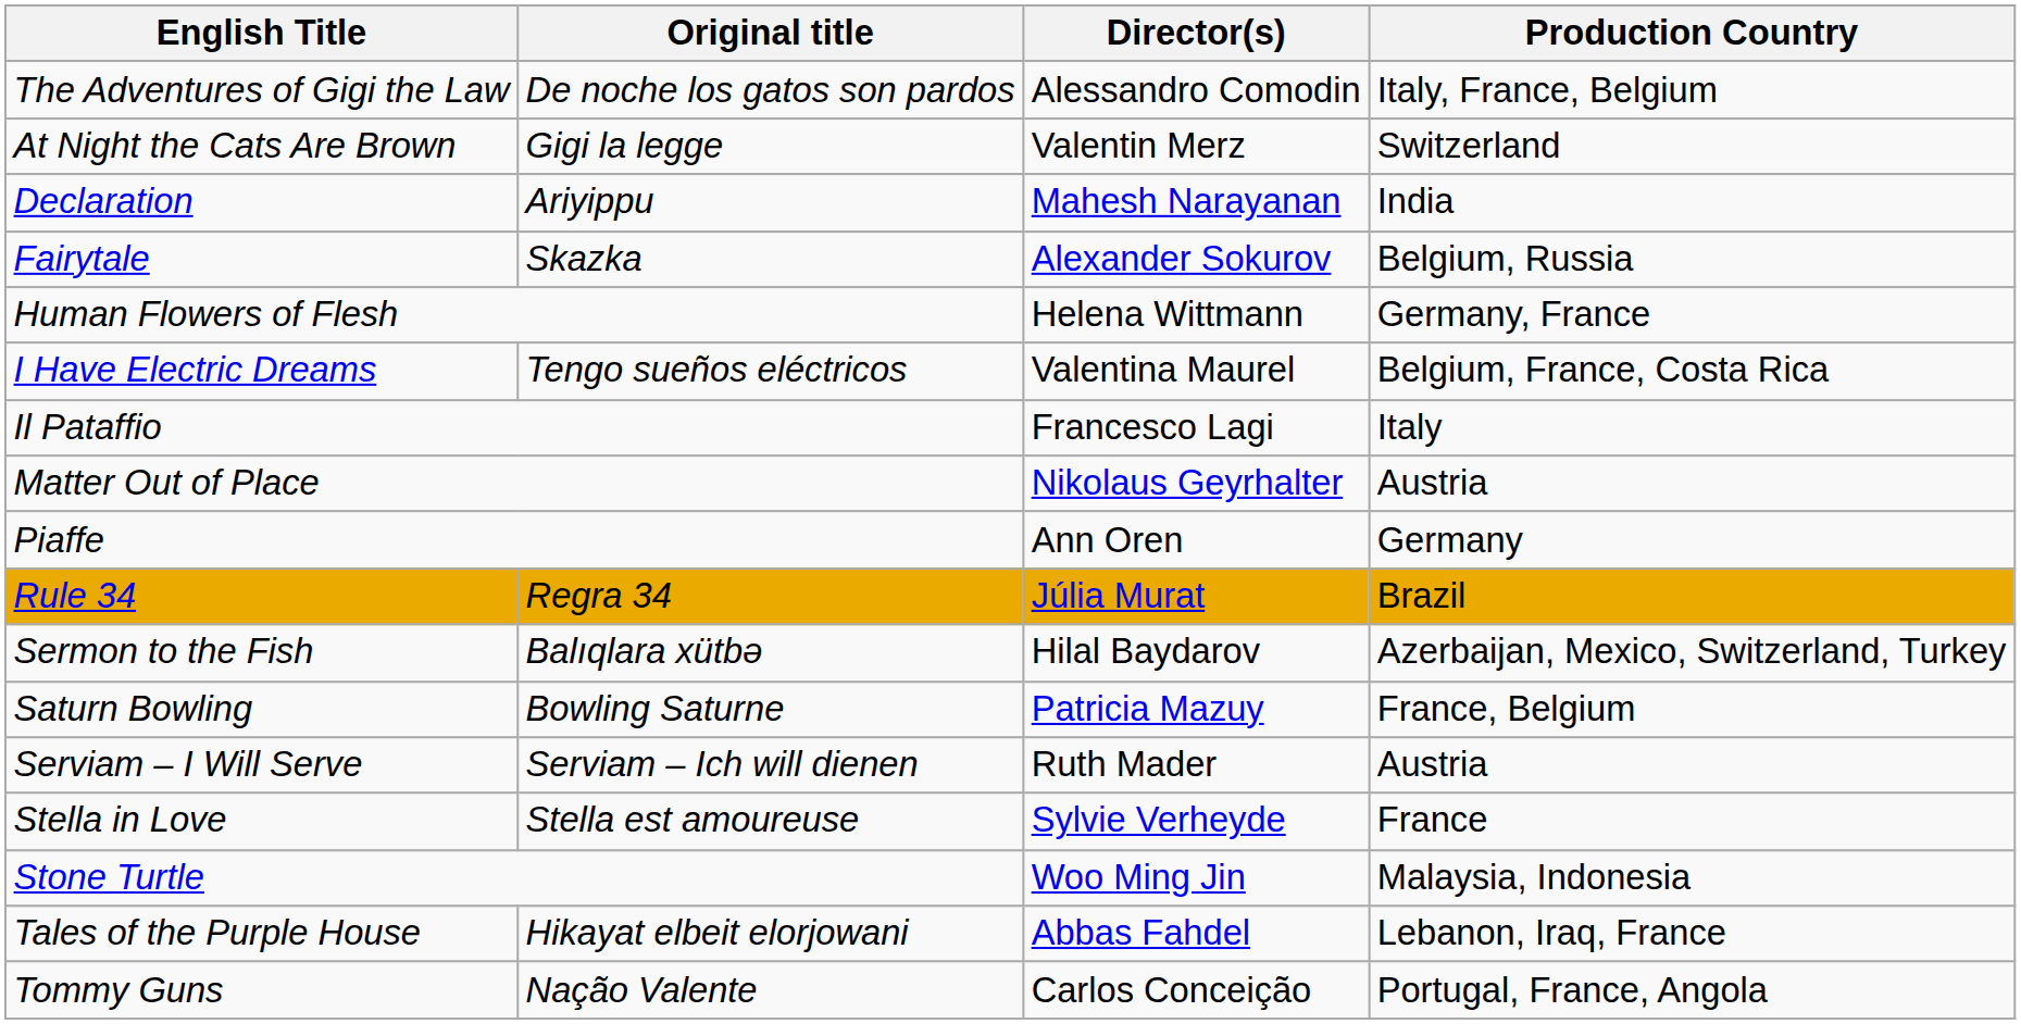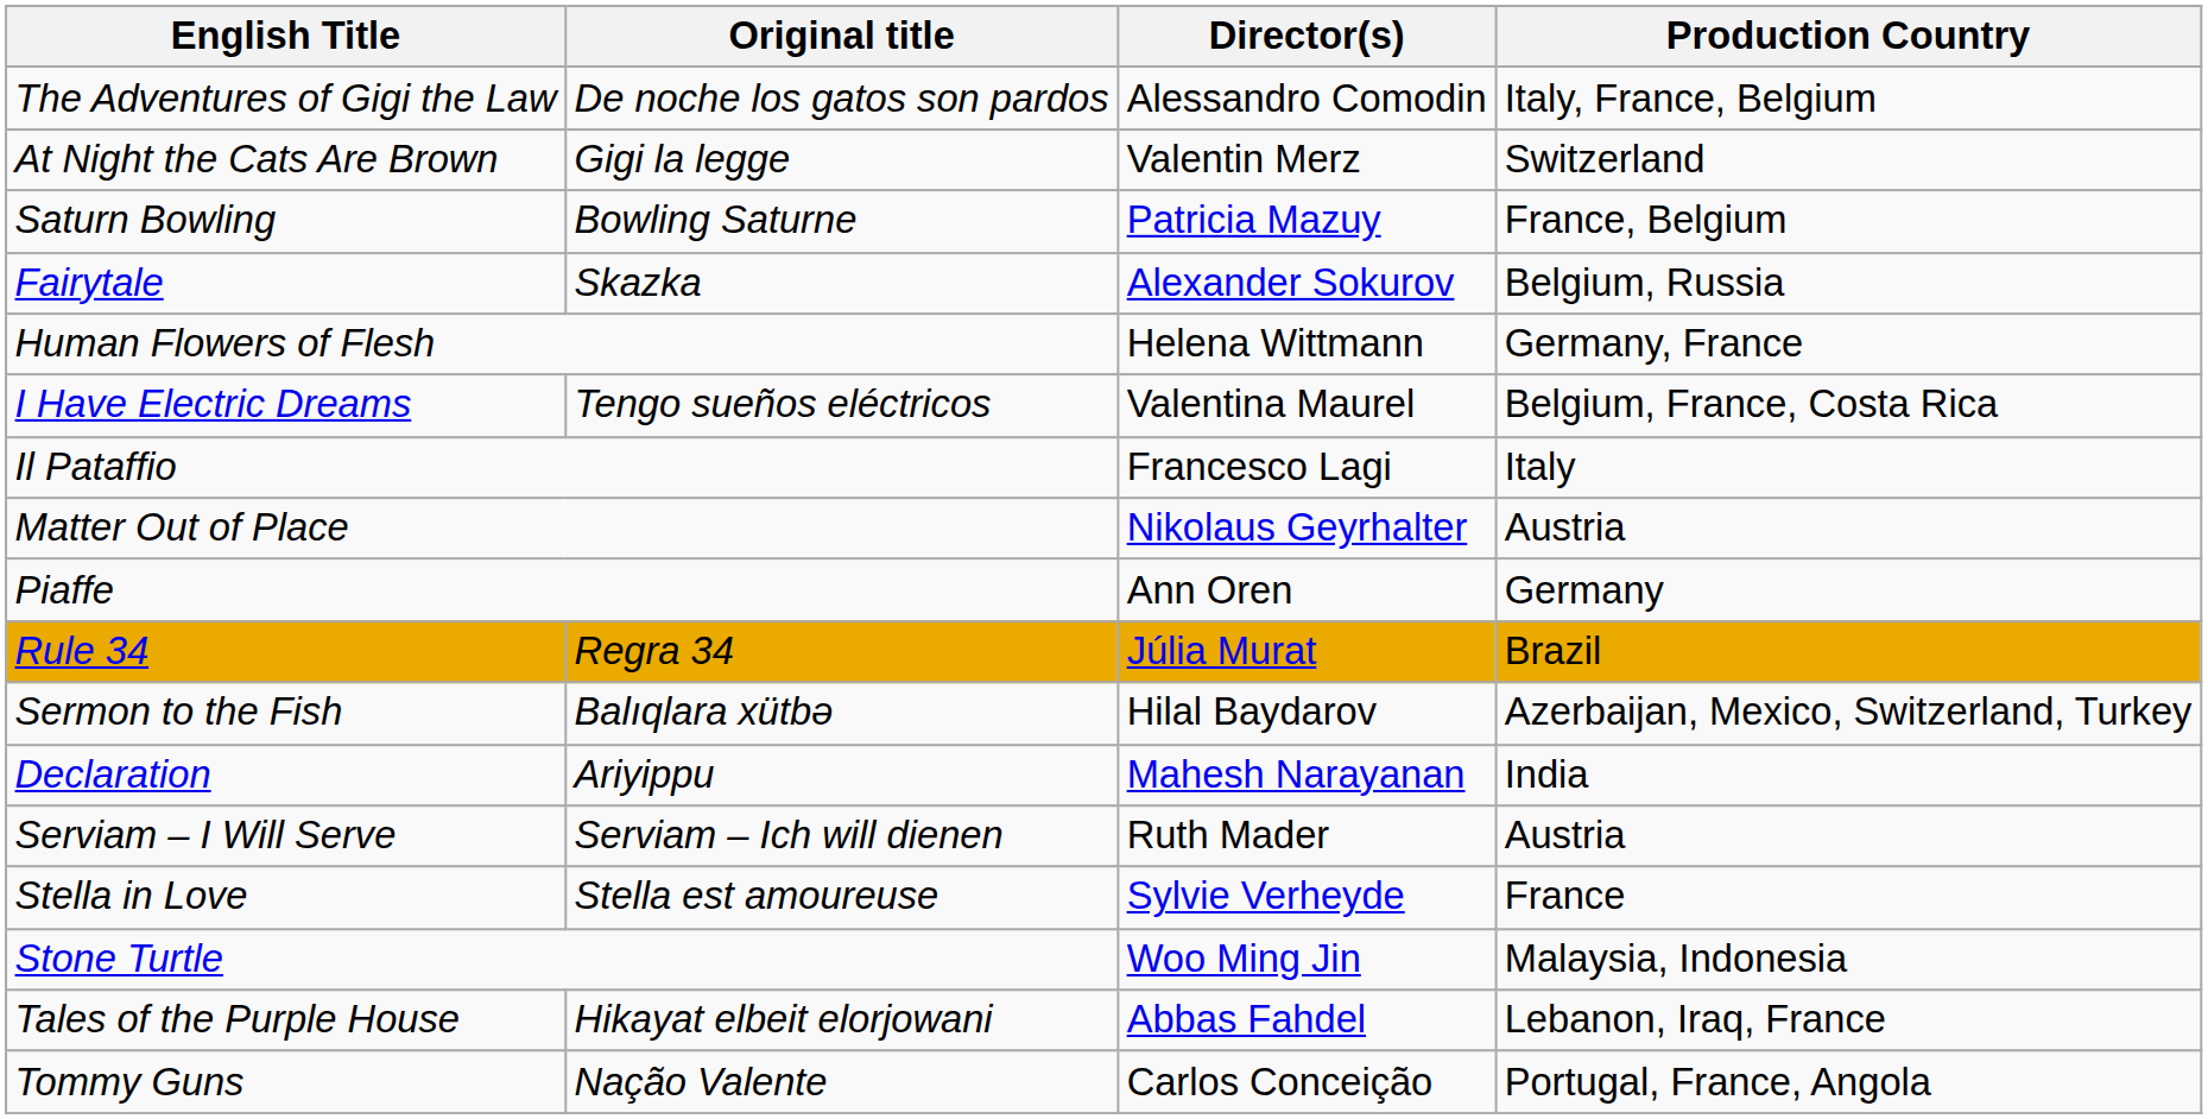rows swapped: Declaration <-> Saturn Bowling
